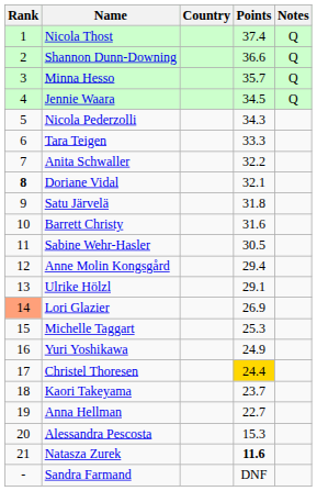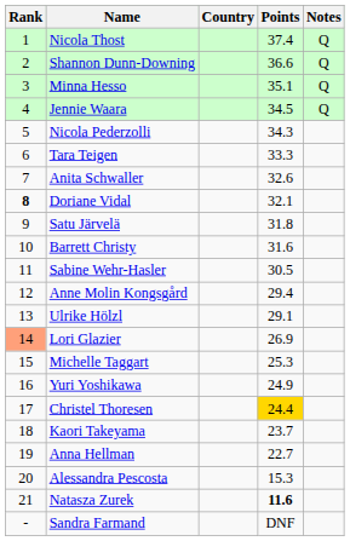Minna Hesso | Points: 35.7 -> 35.1
Anita Schwaller | Points: 32.2 -> 32.6
